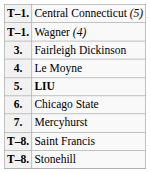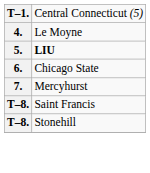- row: T–1. | Wagner (4)
- row: 3. | Fairleigh Dickinson
